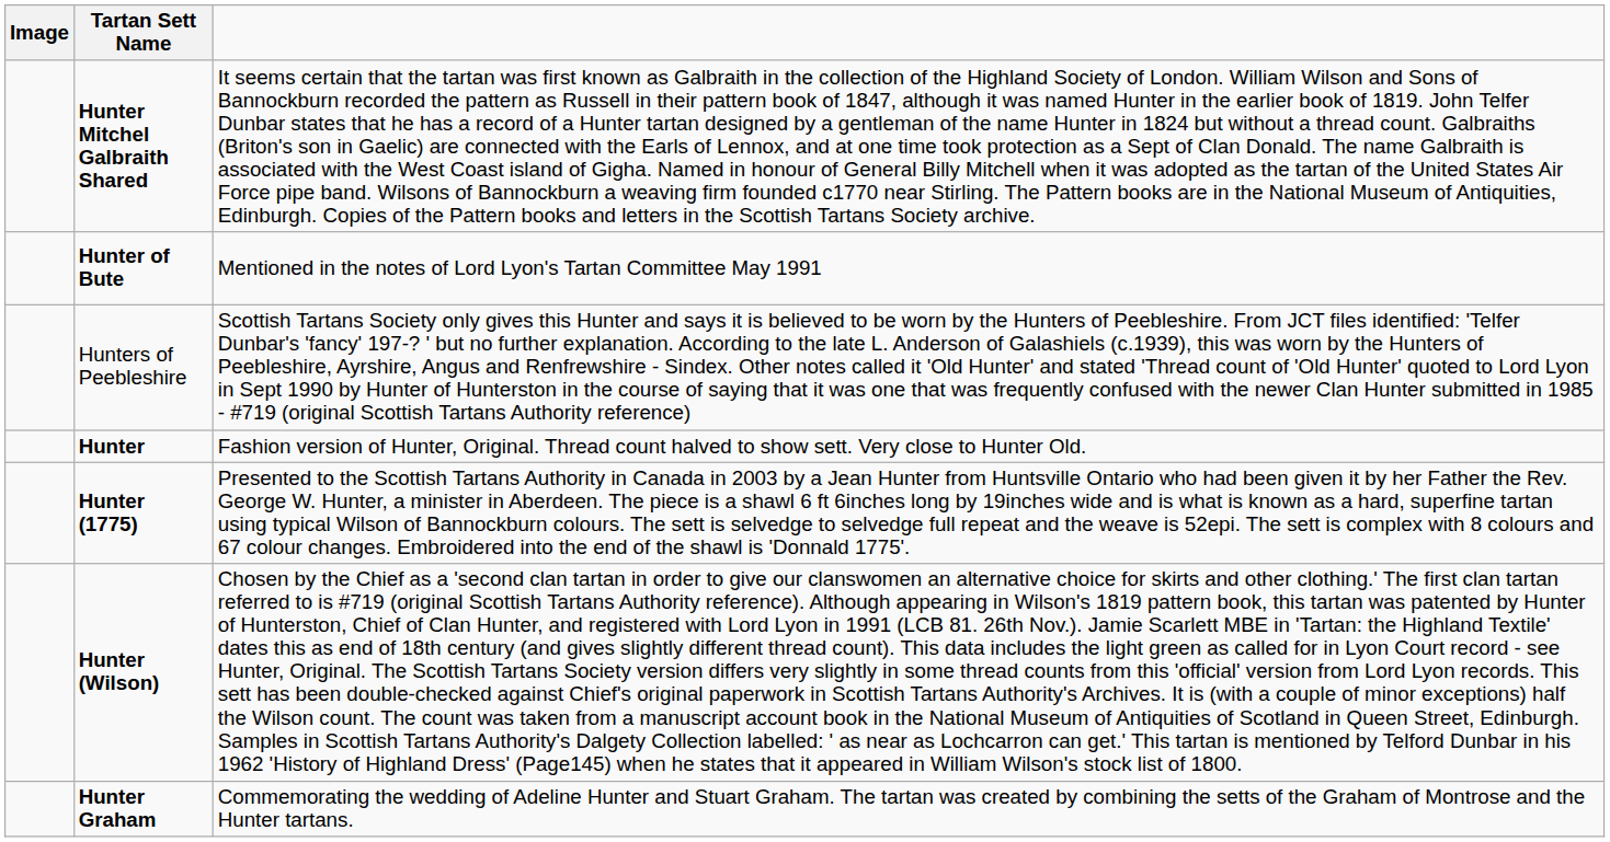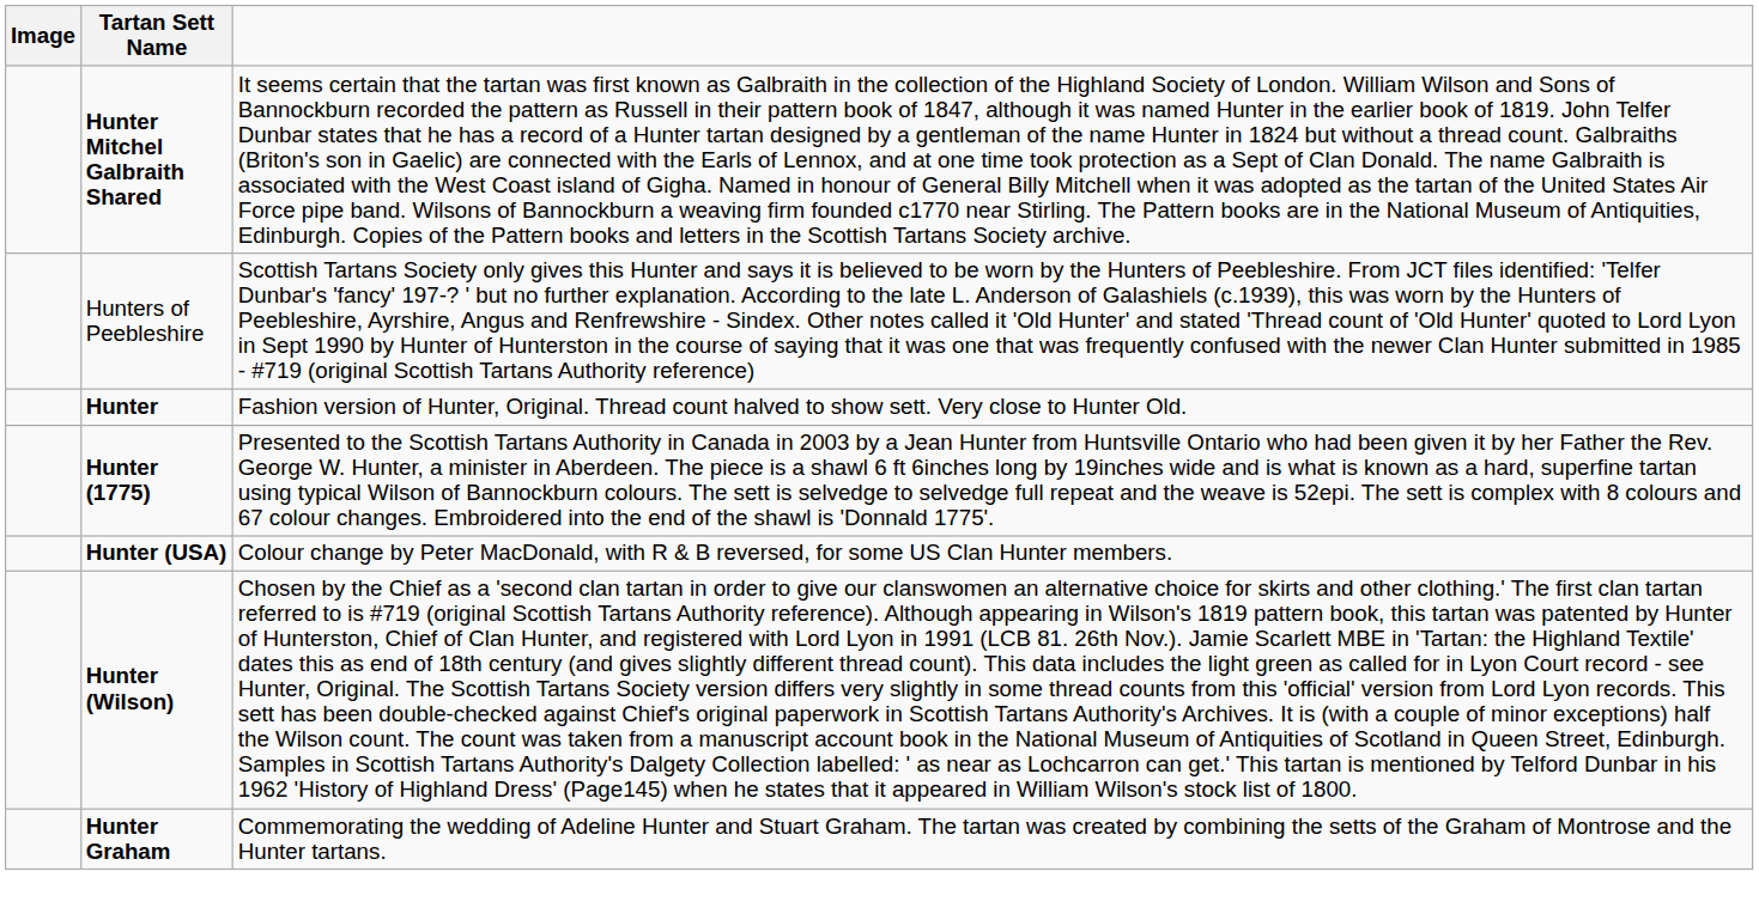- row: Hunter of Bute | Mentioned in the notes of Lord Lyon's Tartan Committee May 1991
+ row: Hunter (USA) | Colour change by Peter MacDonald, with R & B reversed, for some US Clan Hunter members.
